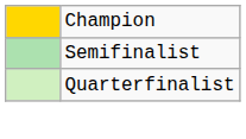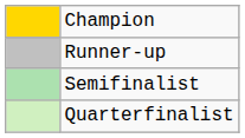+ row: Runner-up
